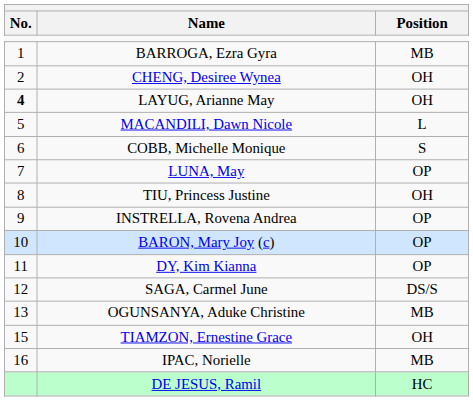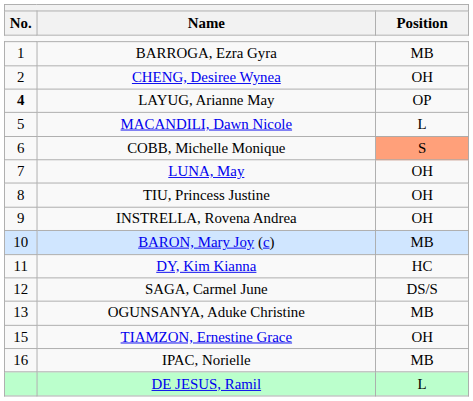LAYUG, Arianne May | Position: OH -> OP
COBB, Michelle Monique | Position: no background -> lightsalmon background
LUNA, May | Position: OP -> OH
INSTRELLA, Rovena Andrea | Position: OP -> OH
BARON, Mary Joy (c) | Position: OP -> MB
DY, Kim Kianna | Position: OP -> HC
DE JESUS, Ramil | Position: HC -> L
